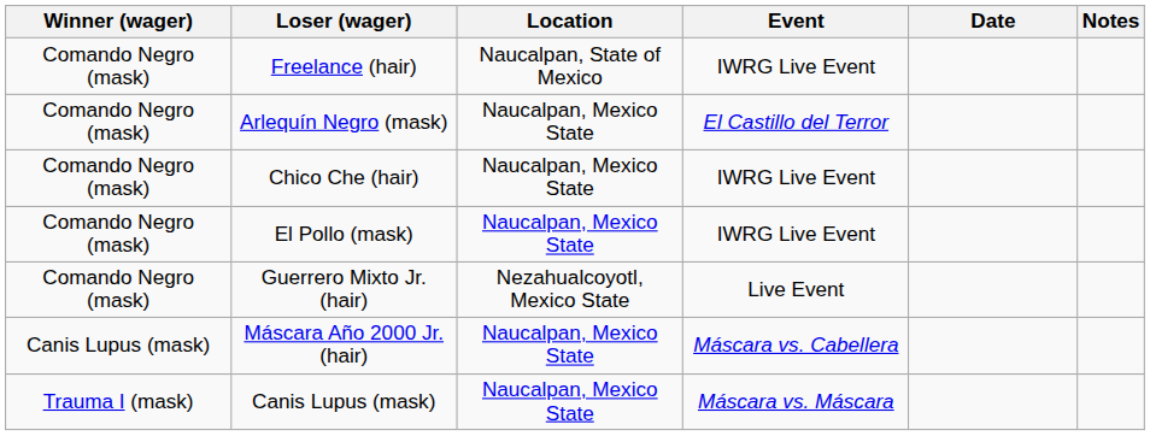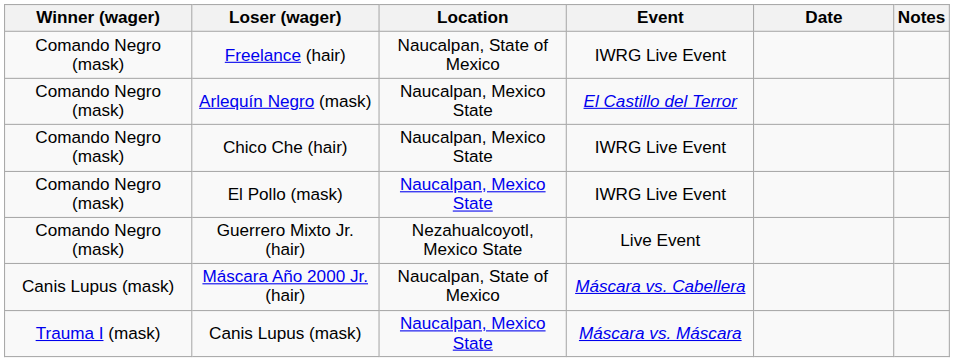Máscara Año 2000 Jr. (hair) | Location: Naucalpan, Mexico State -> Naucalpan, State of Mexico
